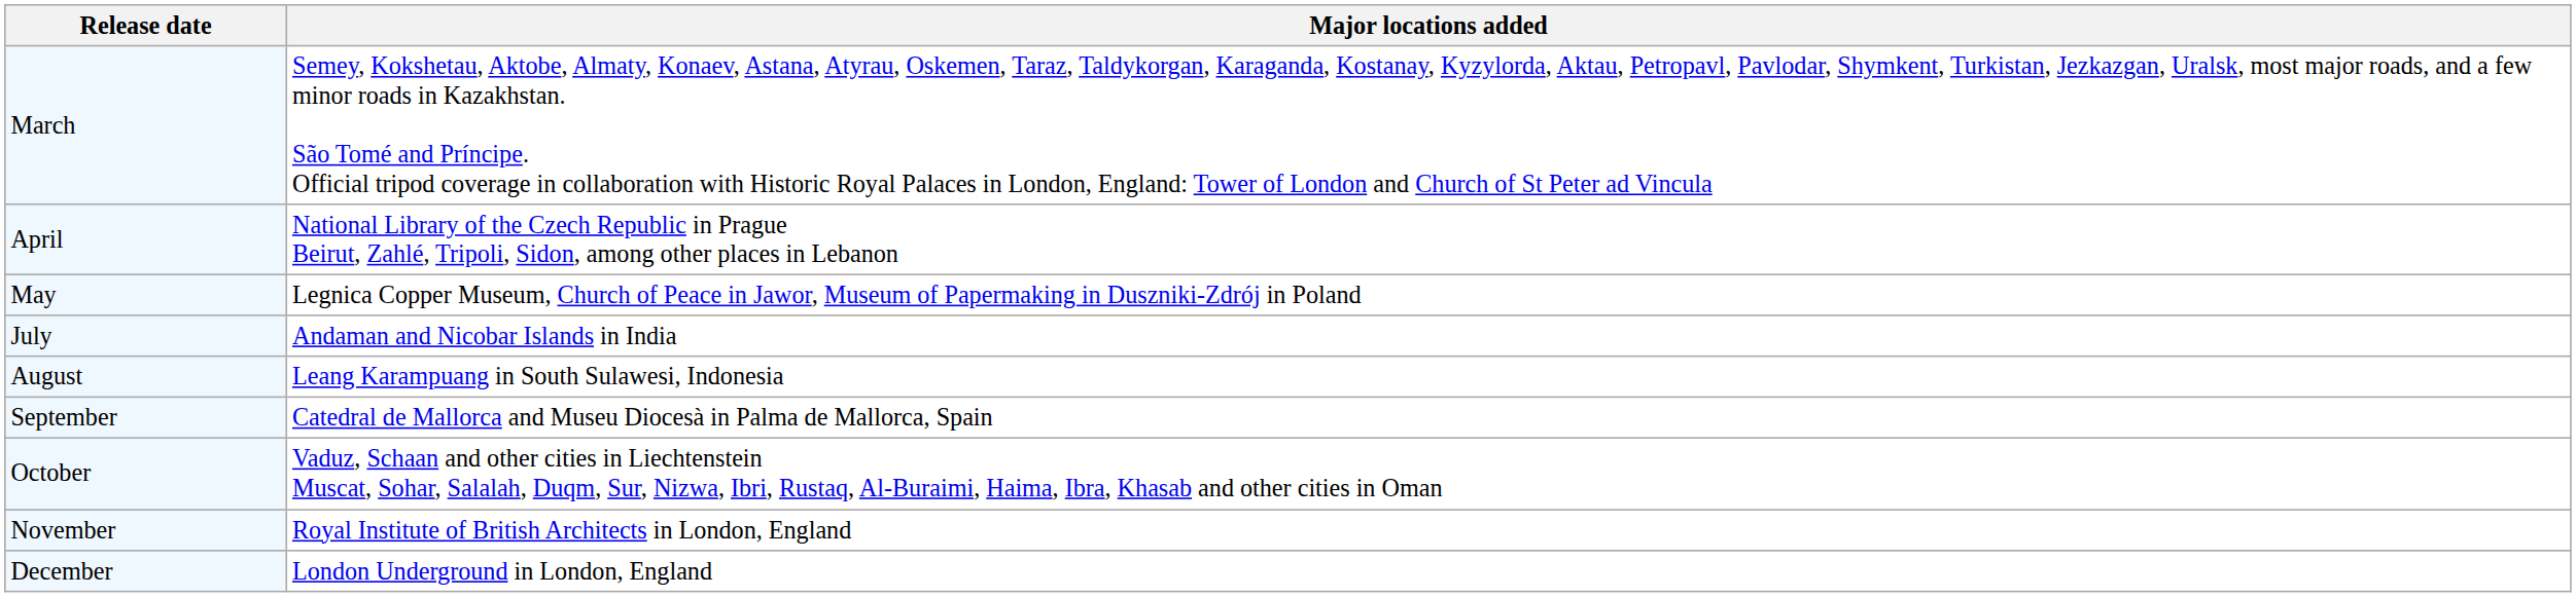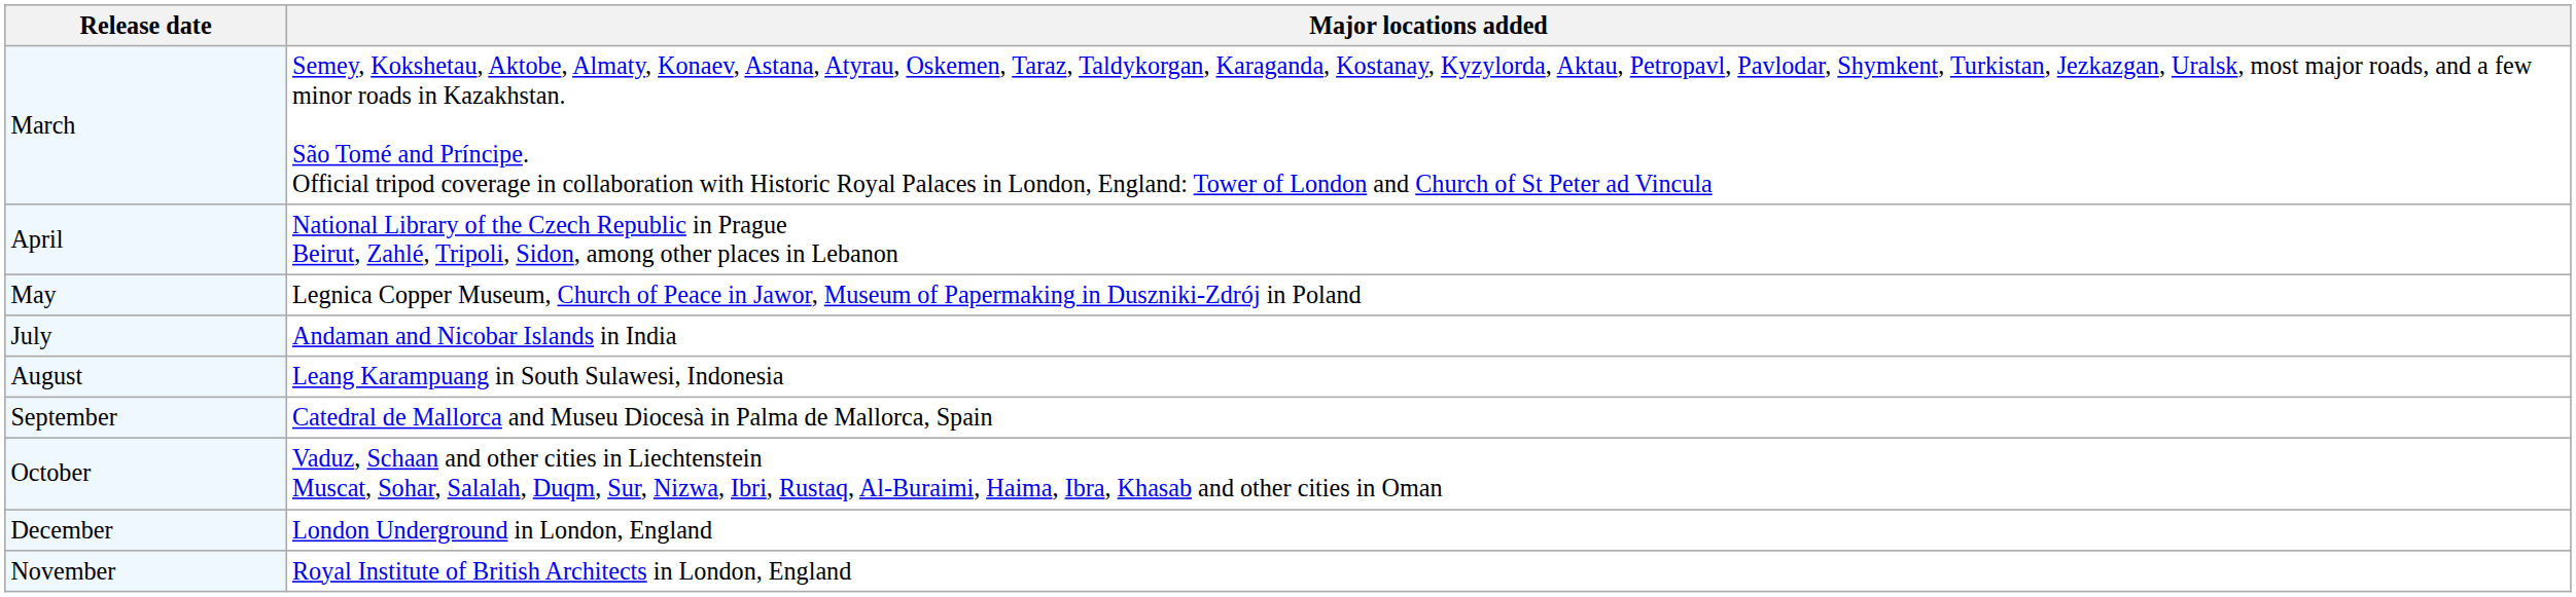rows swapped: November <-> December
